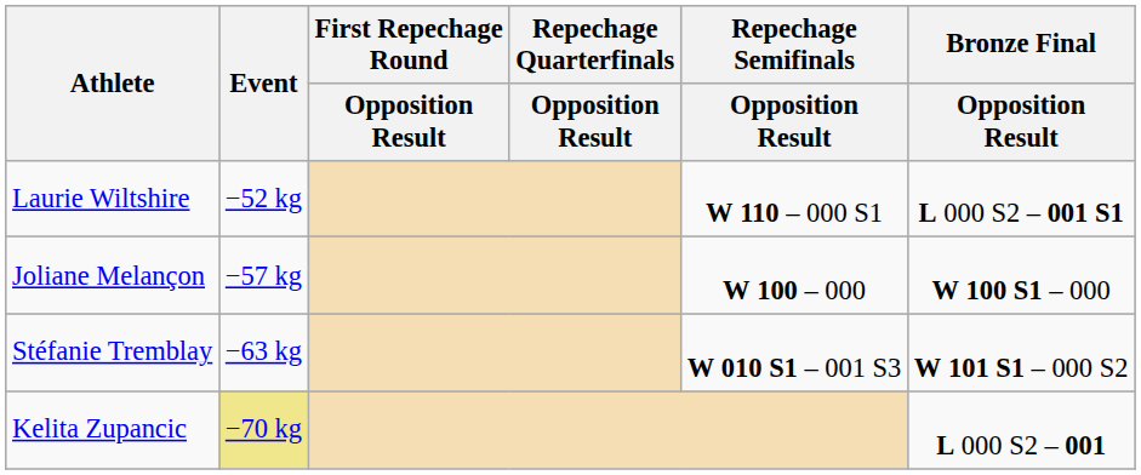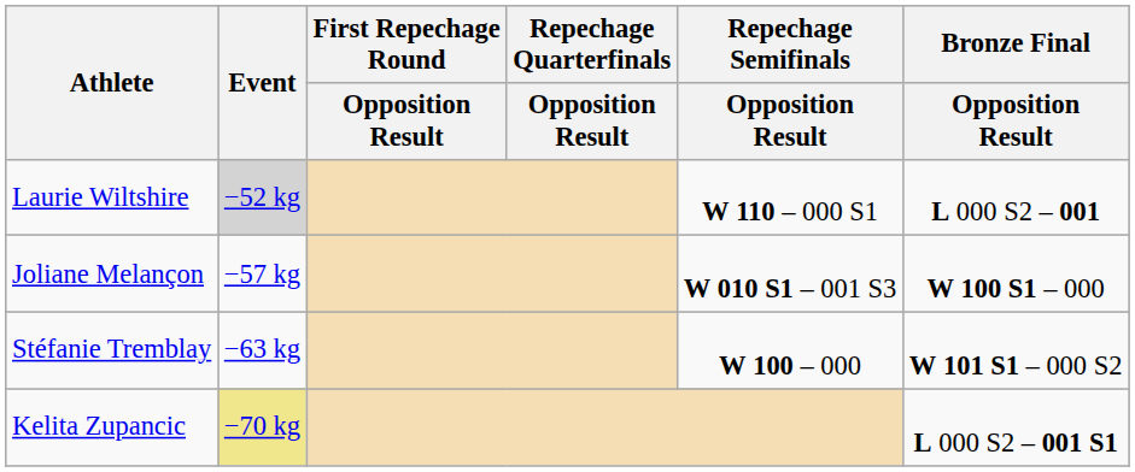Laurie Wiltshire | Event: no background -> lightgrey background
Laurie Wiltshire | Bronze Final / Opposition Result: L 000 S2 – 001 S1 -> L 000 S2 – 001
Joliane Melançon | Repechage Semifinals / Opposition Result: W 100 – 000 -> W 010 S1 – 001 S3
Stéfanie Tremblay | Repechage Semifinals / Opposition Result: W 010 S1 – 001 S3 -> W 100 – 000
Kelita Zupancic | Bronze Final / Opposition Result: L 000 S2 – 001 -> L 000 S2 – 001 S1
